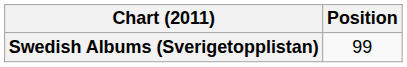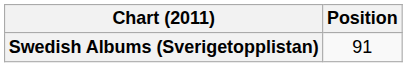Swedish Albums (Sverigetopplistan) | Position: 99 -> 91
